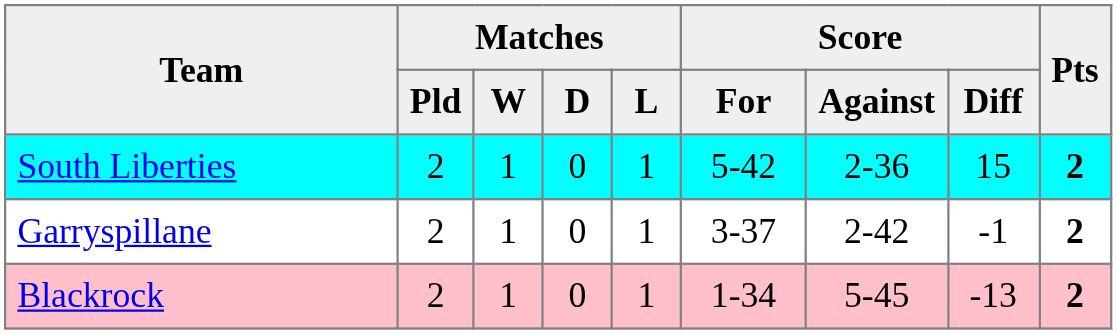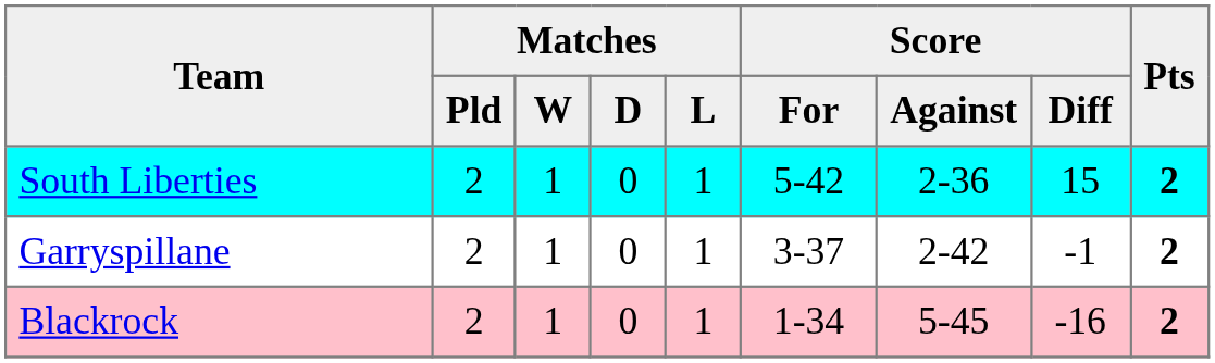Blackrock | Score / Diff: -13 -> -16
